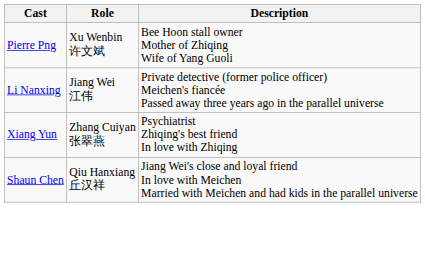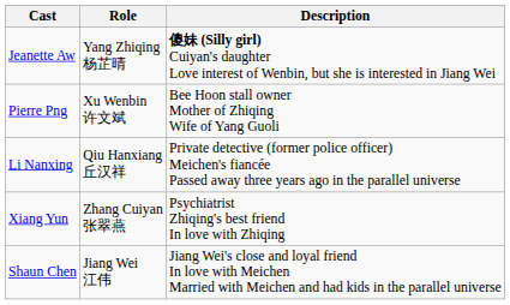+ row: Jeanette Aw | Yang Zhiqing 杨芷晴 | 傻妹 (Silly girl) Cuiyan's daughter Love interest of Wenbin, but she is interested in Jiang Wei
Li Nanxing | Role: Jiang Wei 江伟 -> Qiu Hanxiang 丘汉祥
Shaun Chen | Role: Qiu Hanxiang 丘汉祥 -> Jiang Wei 江伟
